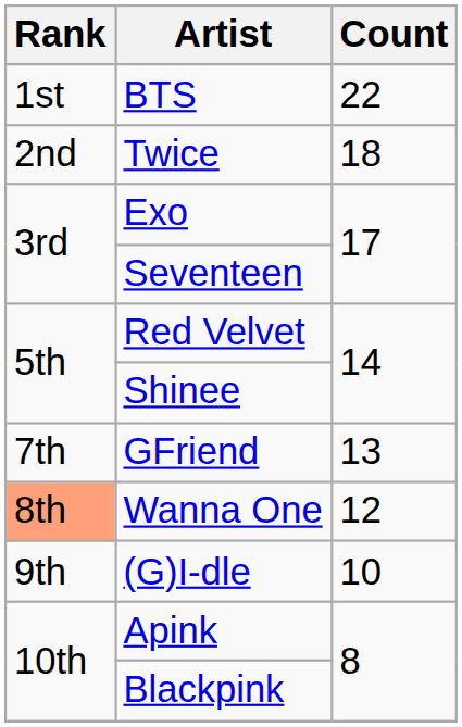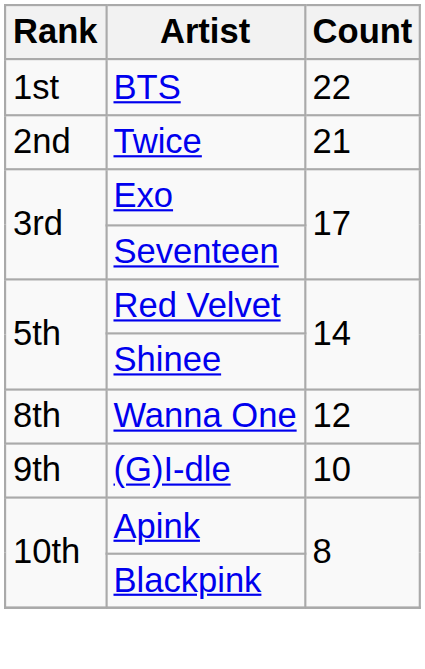Twice | Count: 18 -> 21
- row: 7th | GFriend | 13
Wanna One | Rank: lightsalmon background -> no background
